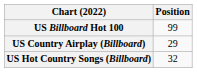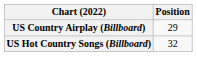- row: US Billboard Hot 100 | 99
